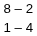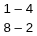rows swapped: 8 – 2 <-> 1 – 4
